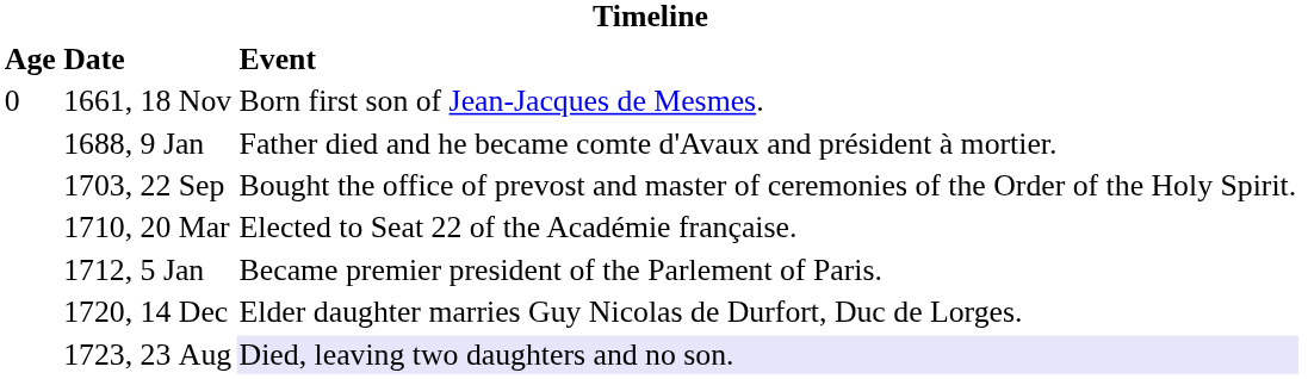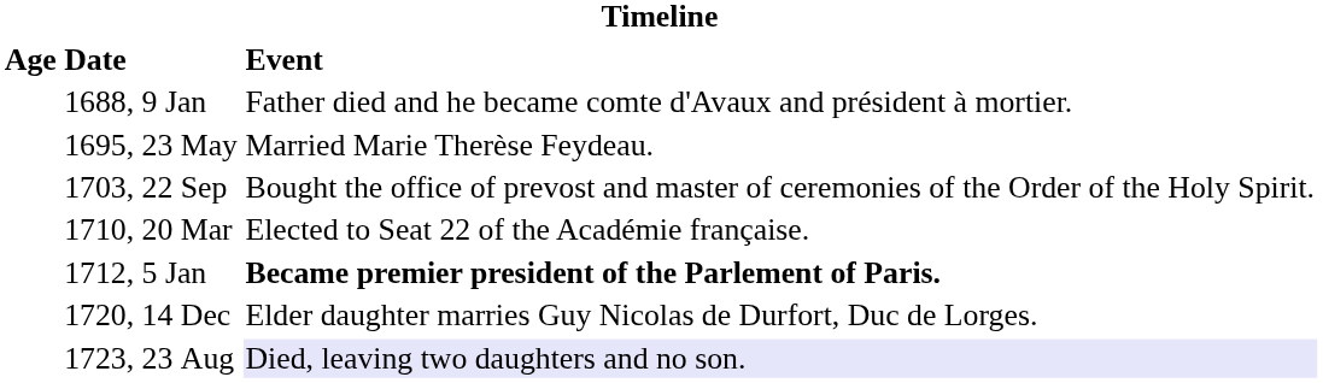- row: 0 | 1661, 18 Nov | Born first son of Jean-Jacques de Mesmes.
+ row: 1695, 23 May | Married Marie Therèse Feydeau.
1712, 5 Jan | Event: normal -> bold
